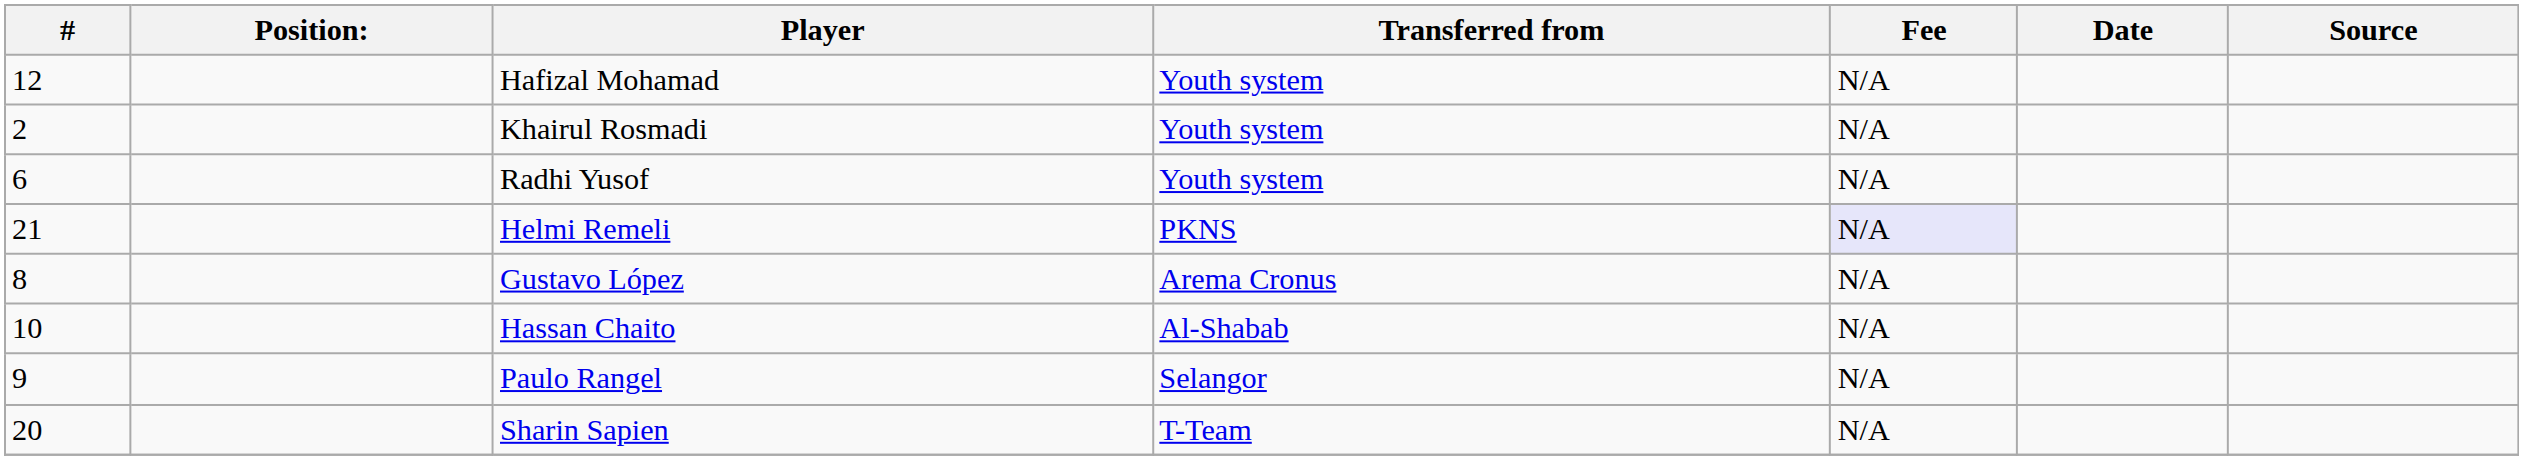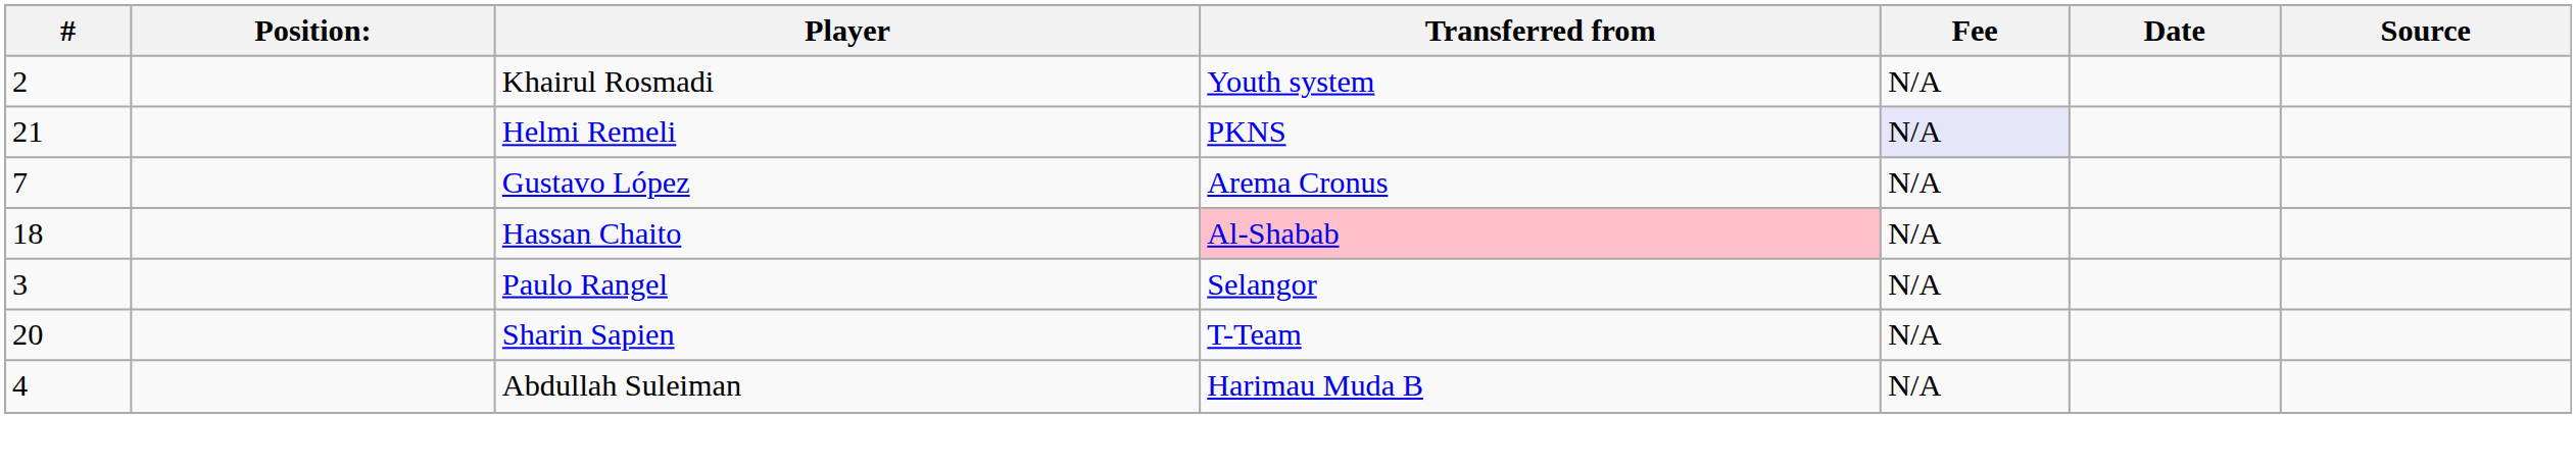- row: 12 | Hafizal Mohamad | Youth system | N/A
- row: 6 | Radhi Yusof | Youth system | N/A
Gustavo López | #: 8 -> 7
Hassan Chaito | #: 10 -> 18
Hassan Chaito | Transferred from: no background -> pink background
Paulo Rangel | #: 9 -> 3
+ row: 4 | Abdullah Suleiman | Harimau Muda B | N/A
